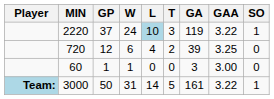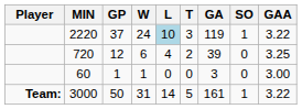columns swapped: GAA <-> SO
3000 | Player: lightblue background -> no background
